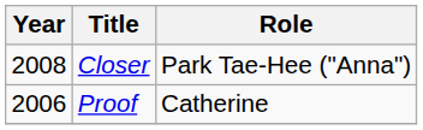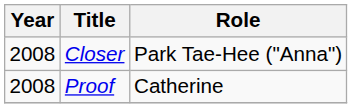Proof | Year: 2006 -> 2008
